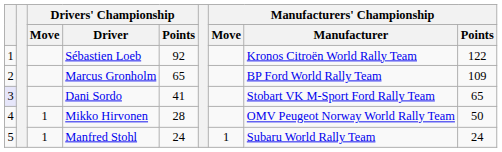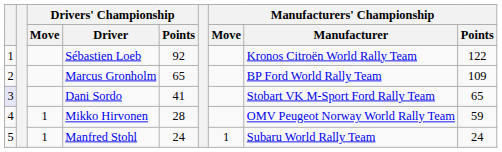Mikko Hirvonen | Manufacturers' Championship / Points: 50 -> 59
